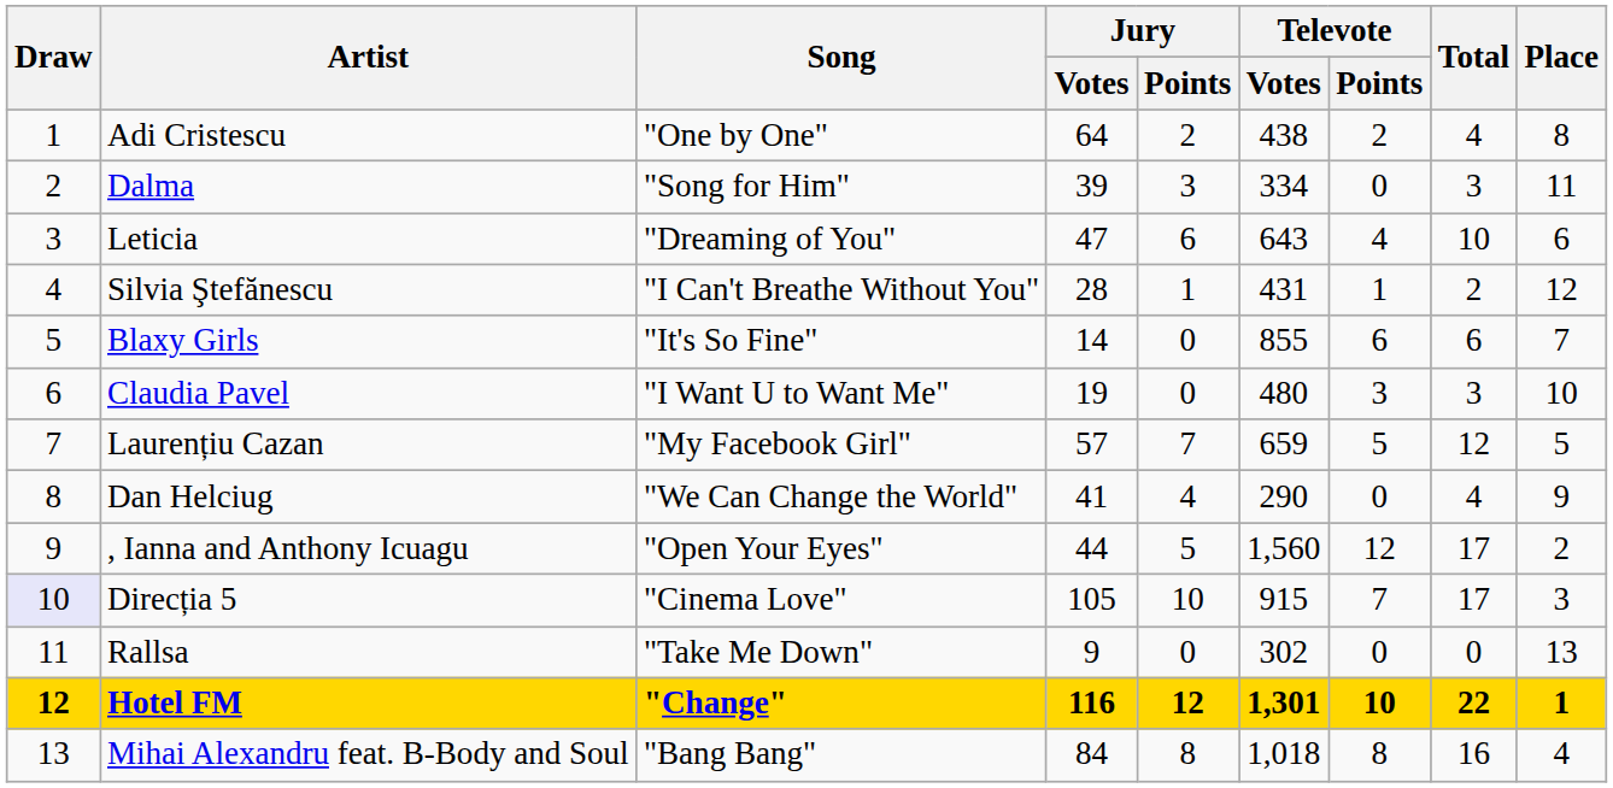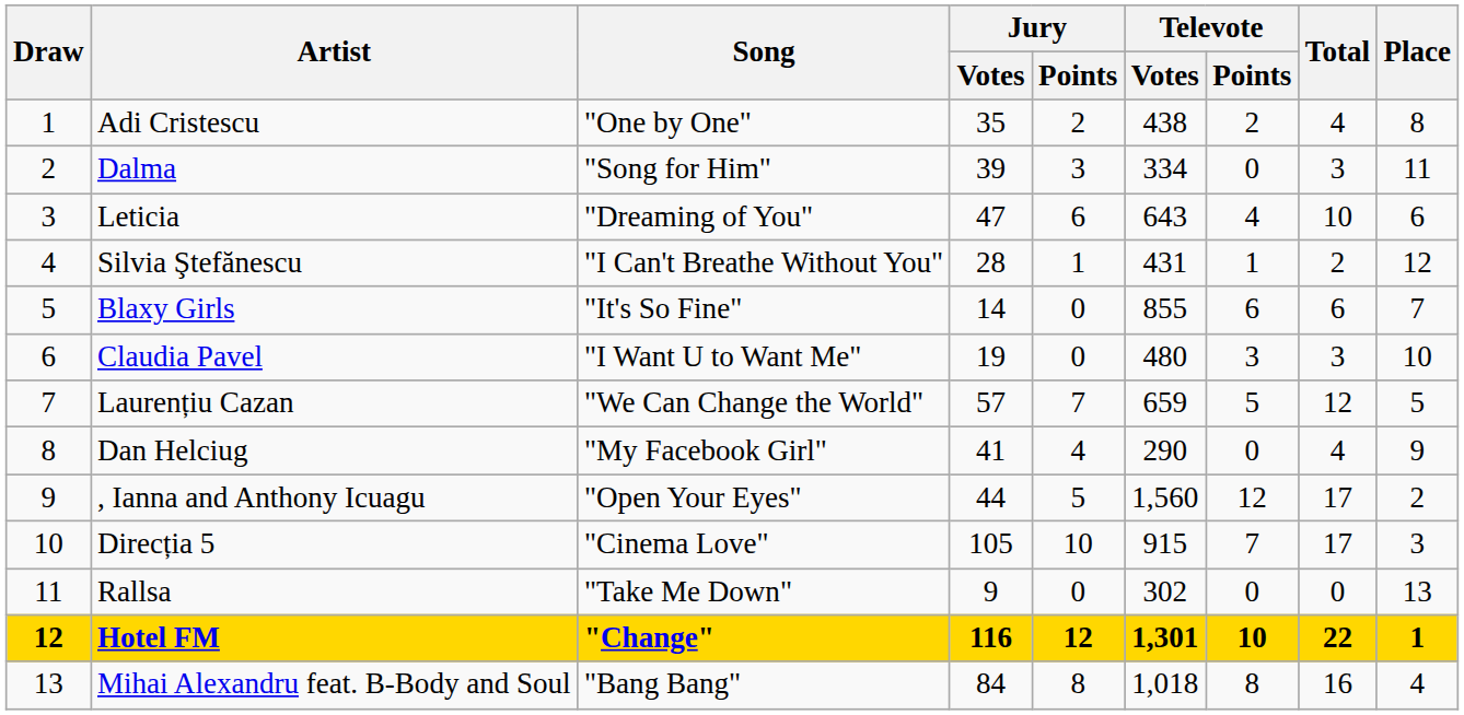Adi Cristescu | Jury / Votes: 64 -> 35
Laurențiu Cazan | Song: "My Facebook Girl" -> "We Can Change the World"
Dan Helciug | Song: "We Can Change the World" -> "My Facebook Girl"
Direcția 5 | Draw: lavender background -> no background
